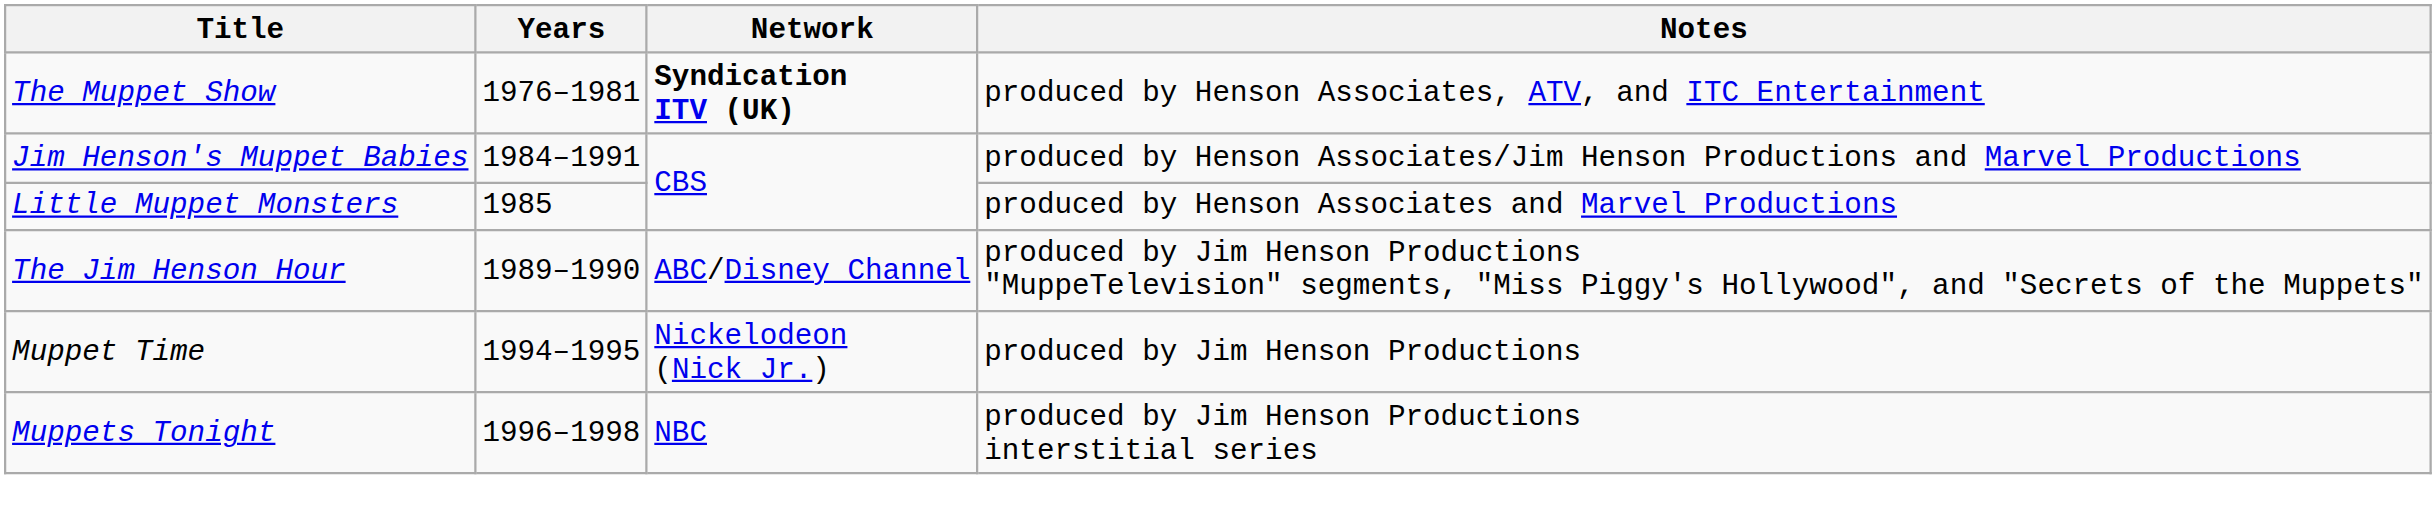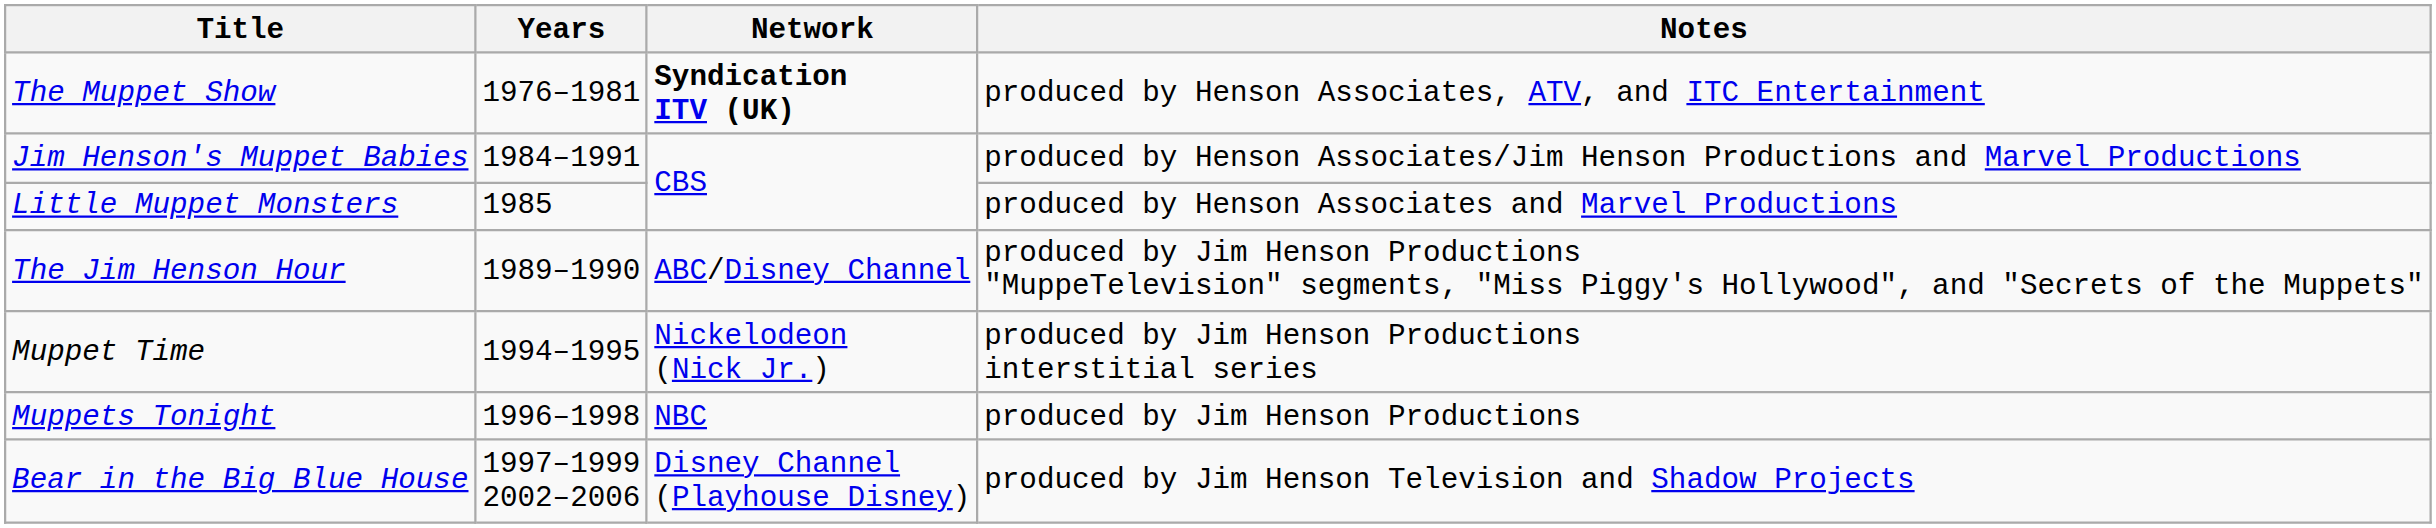Muppet Time | Notes: produced by Jim Henson Productions -> produced by Jim Henson Productions interstitial series
Muppets Tonight | Notes: produced by Jim Henson Productions interstitial series -> produced by Jim Henson Productions
+ row: Bear in the Big Blue House | 1997–1999 2002–2006 | Disney Channel (Playhouse Disney) | produced by Jim Henson Television and Shadow Projects
